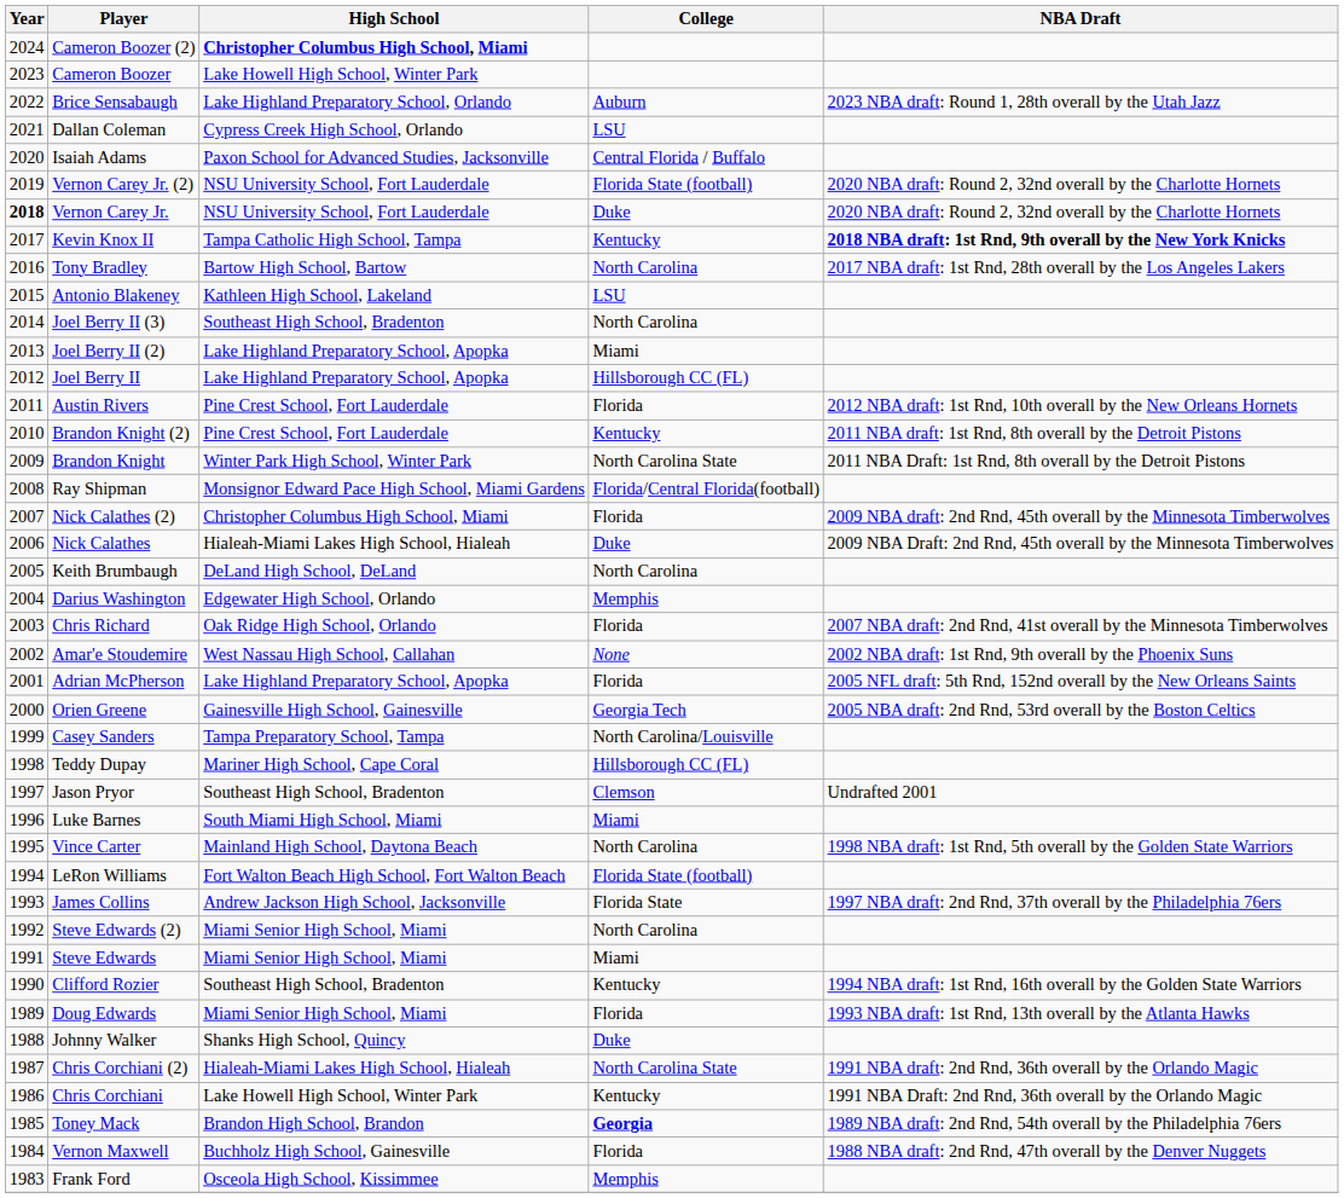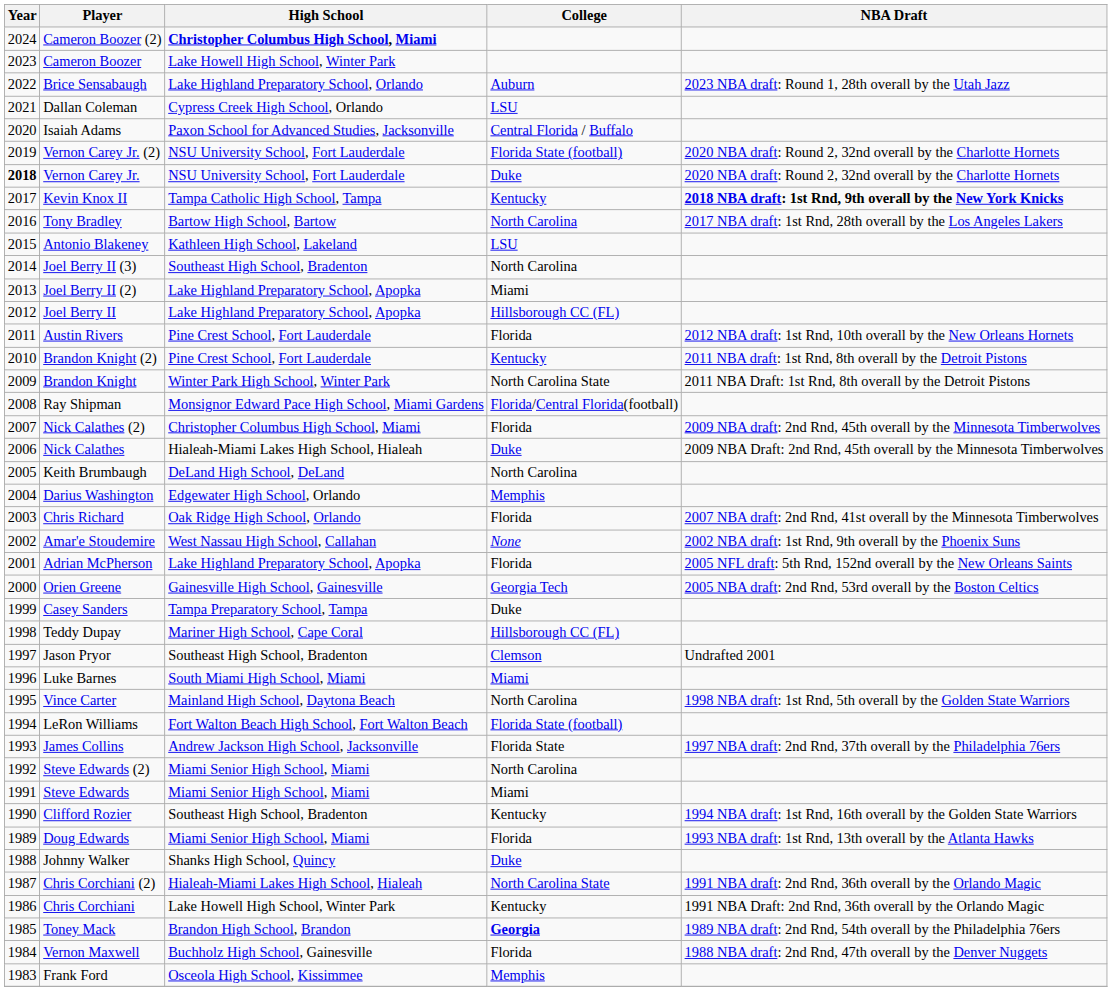Casey Sanders | College: North Carolina/Louisville -> Duke
